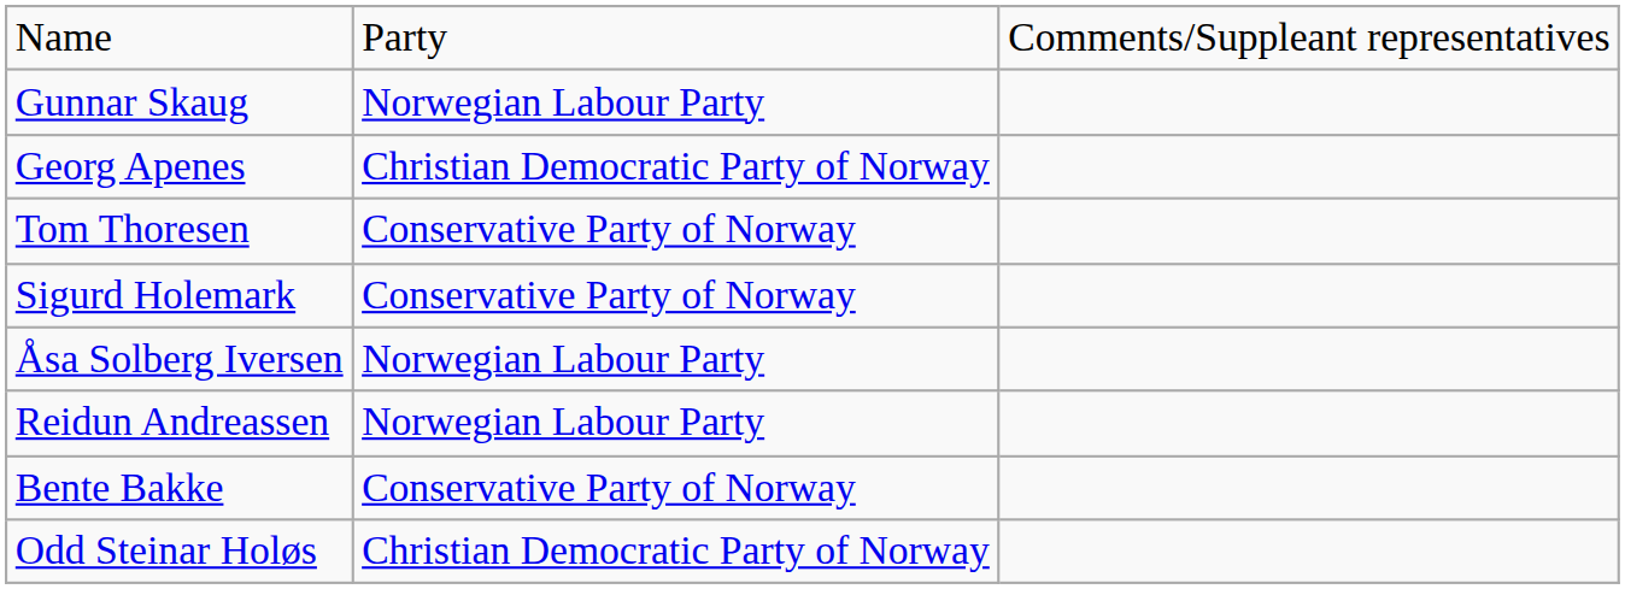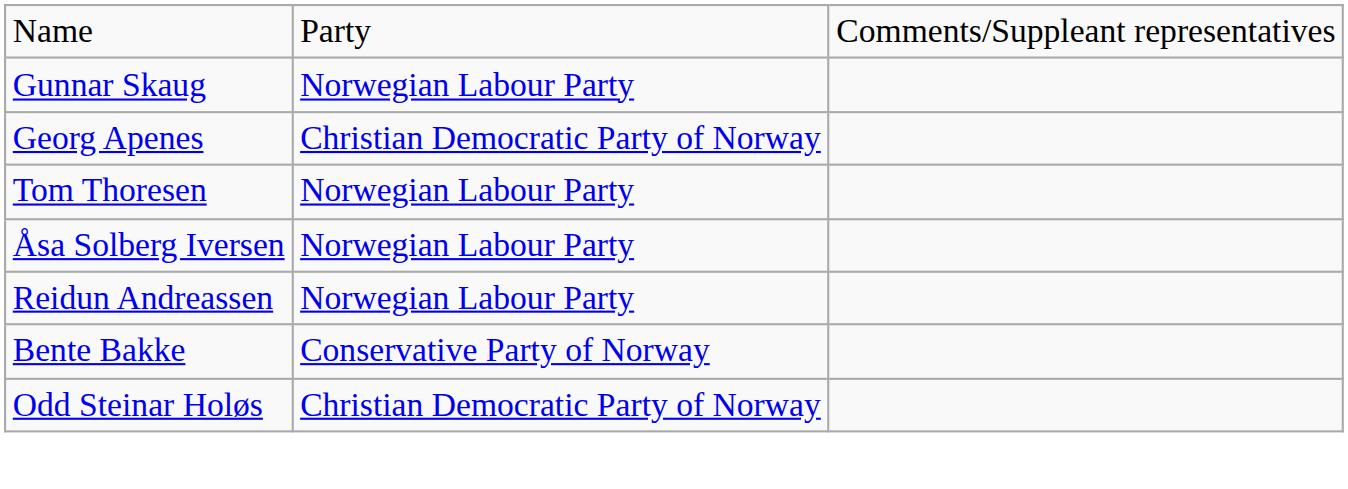Tom Thoresen | column 2: Conservative Party of Norway -> Norwegian Labour Party
- row: Sigurd Holemark | Conservative Party of Norway
